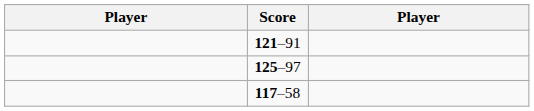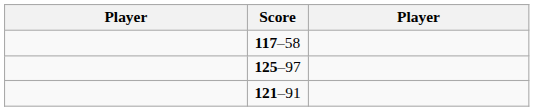rows swapped: 117–58 <-> 121–91
